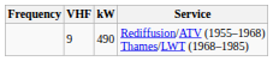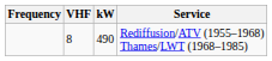Rediffusion/ATV (1955–1968) Thames/LWT (1968–1985) | VHF: 9 -> 8
